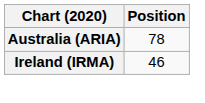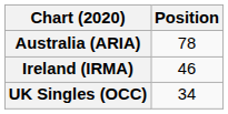+ row: UK Singles (OCC) | 34
